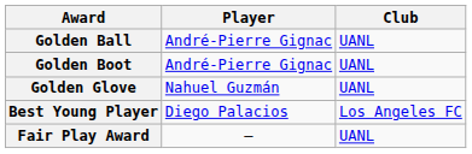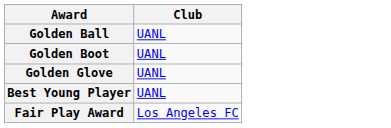- column: Player | André-Pierre Gignac | André-Pierre Gignac | Nahuel Guzmán | Diego Palacios | —
Best Young Player | Club: Los Angeles FC -> UANL
Fair Play Award | Club: UANL -> Los Angeles FC
